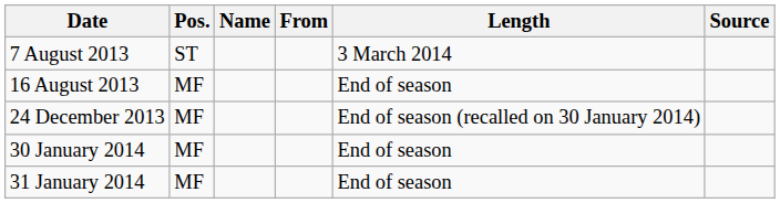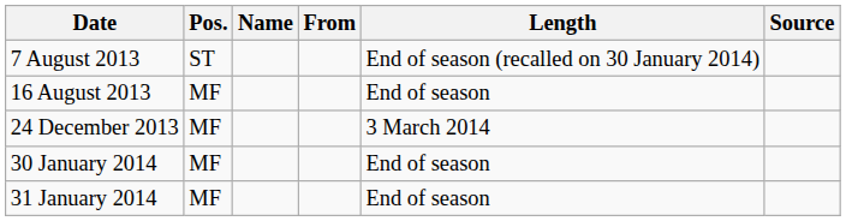7 August 2013 | Length: 3 March 2014 -> End of season (recalled on 30 January 2014)
24 December 2013 | Length: End of season (recalled on 30 January 2014) -> 3 March 2014
